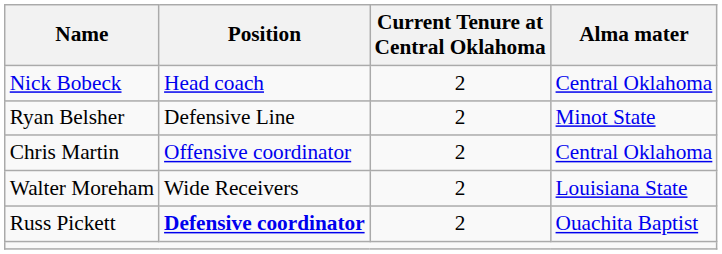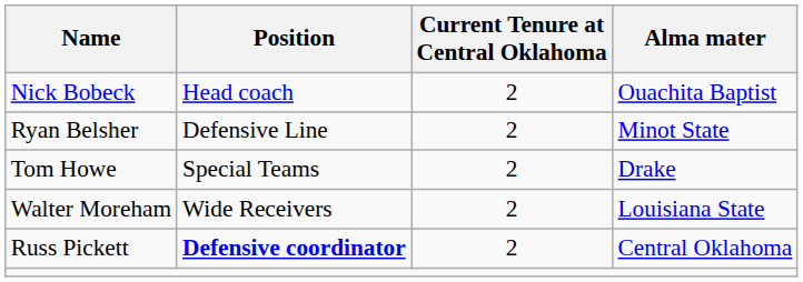Nick Bobeck | Alma mater: Central Oklahoma -> Ouachita Baptist
+ row: Tom Howe | Special Teams | 2 | Drake
- row: Chris Martin | Offensive coordinator | 2 | Central Oklahoma
Russ Pickett | Alma mater: Ouachita Baptist -> Central Oklahoma
